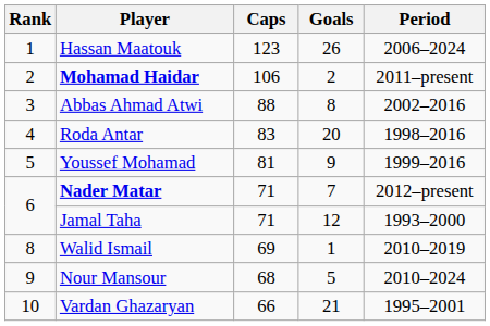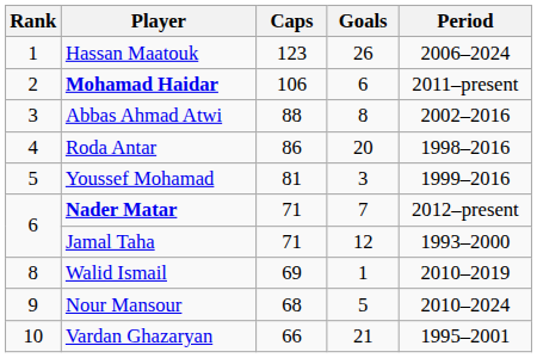Mohamad Haidar | Goals: 2 -> 6
Roda Antar | Caps: 83 -> 86
Youssef Mohamad | Goals: 9 -> 3
